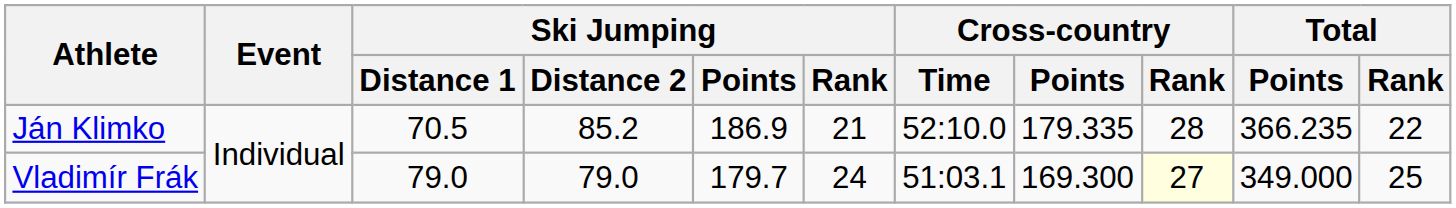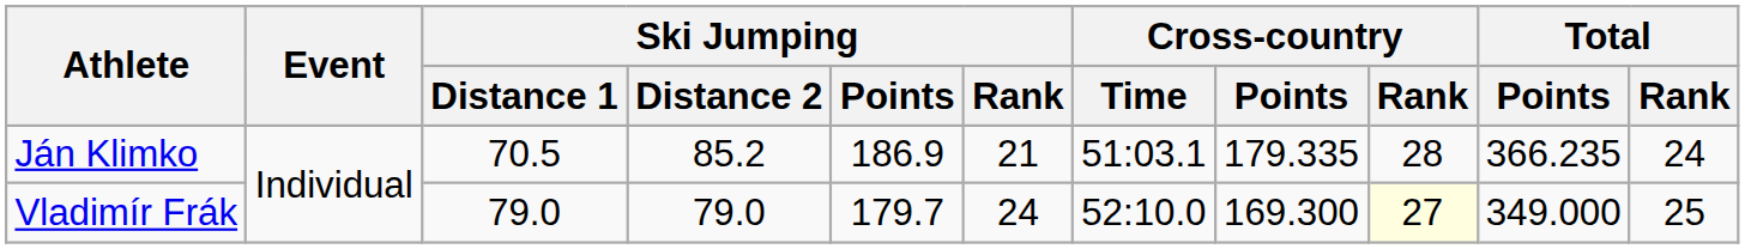Ján Klimko | Cross-country / Time: 52:10.0 -> 51:03.1
Ján Klimko | Total / Rank: 22 -> 24
Vladimír Frák | Cross-country / Time: 51:03.1 -> 52:10.0
